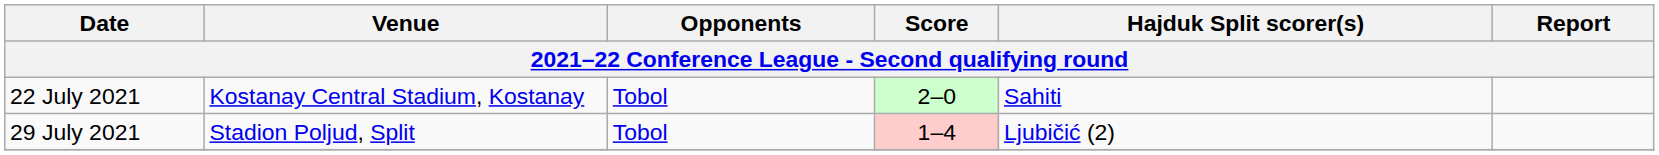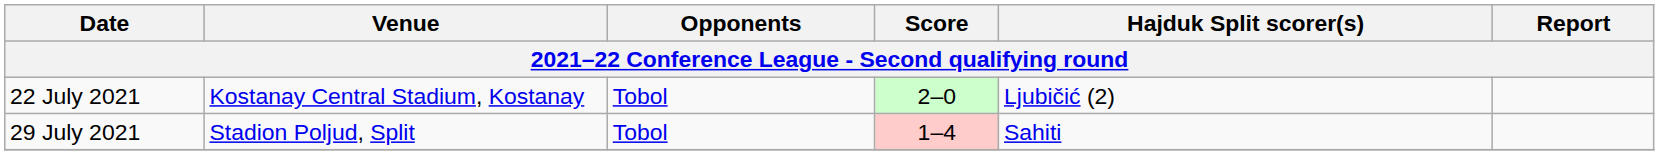22 July 2021 | Hajduk Split scorer(s): Sahiti -> Ljubičić (2)
29 July 2021 | Hajduk Split scorer(s): Ljubičić (2) -> Sahiti
